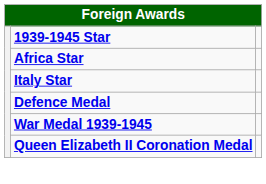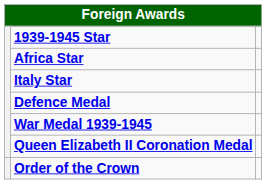+ row: Order of the Crown
